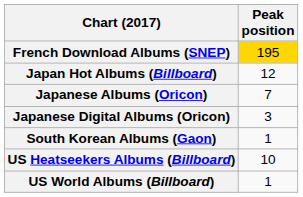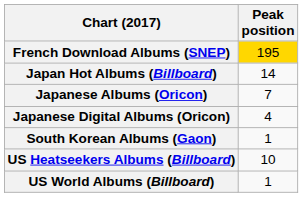Japan Hot Albums (Billboard) | Peak position: 12 -> 14
Japanese Digital Albums (Oricon) | Peak position: 3 -> 4
